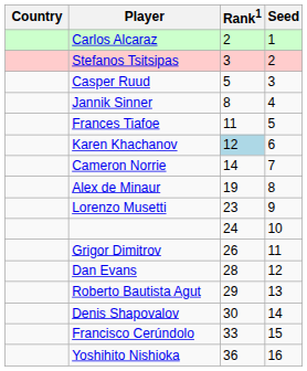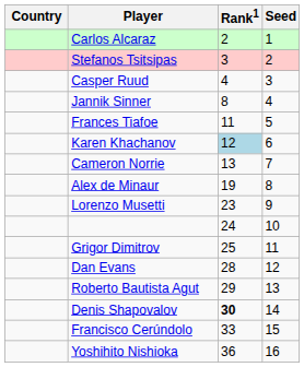Casper Ruud | Rank1: 5 -> 4
Cameron Norrie | Rank1: 14 -> 13
Grigor Dimitrov | Rank1: 26 -> 25
Denis Shapovalov | Rank1: normal -> bold
